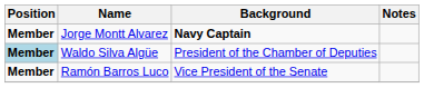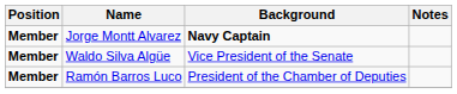Waldo Silva Algüe | Position: lightblue background -> no background
Waldo Silva Algüe | Background: President of the Chamber of Deputies -> Vice President of the Senate
Ramón Barros Luco | Background: Vice President of the Senate -> President of the Chamber of Deputies
